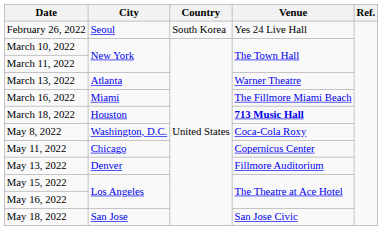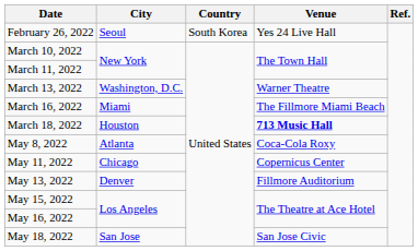March 13, 2022 | City: Atlanta -> Washington, D.C.
May 8, 2022 | City: Washington, D.C. -> Atlanta
